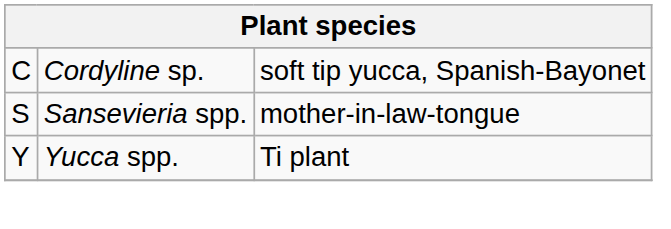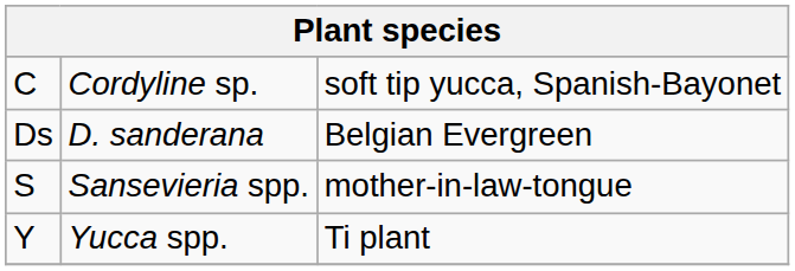+ row: Ds | D. sanderana | Belgian Evergreen
